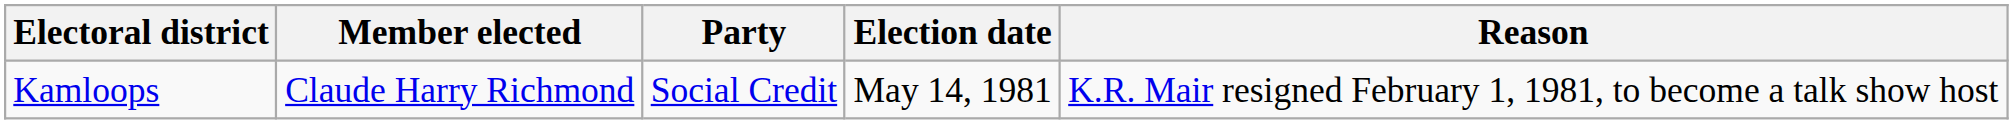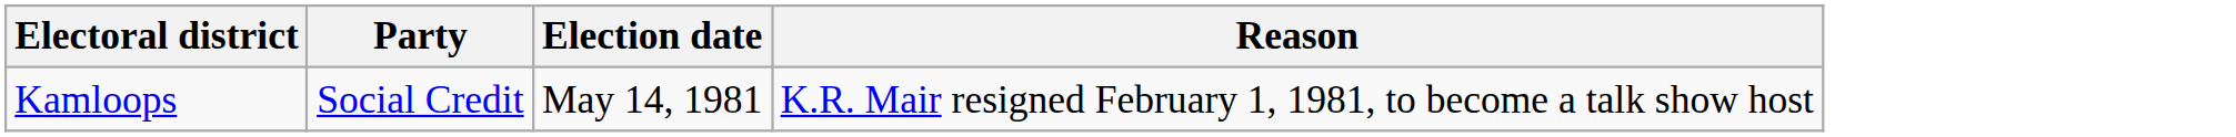- column: Member elected | Claude Harry Richmond
